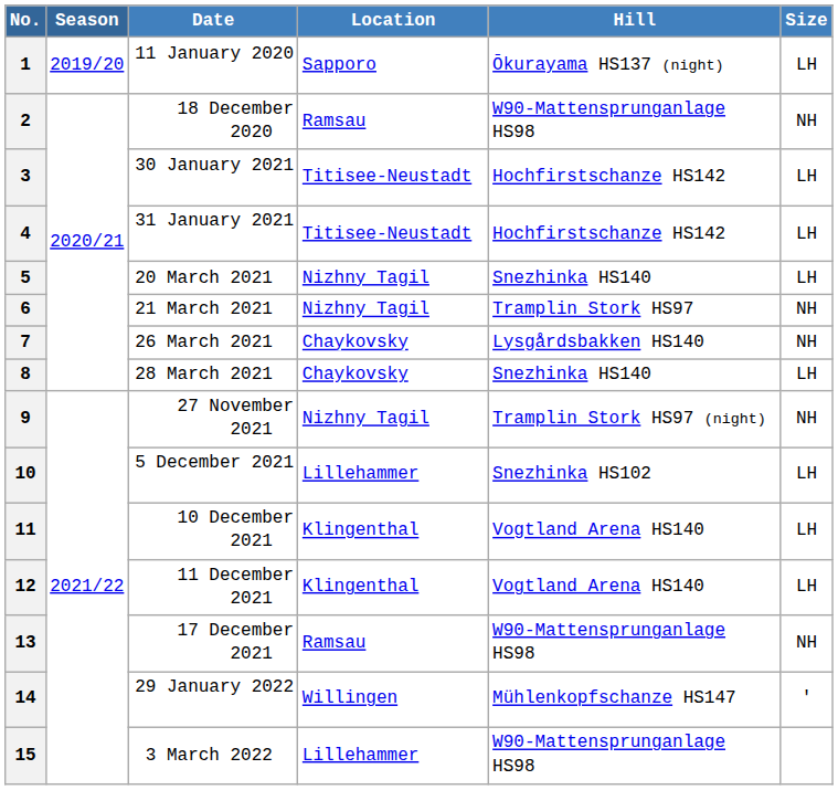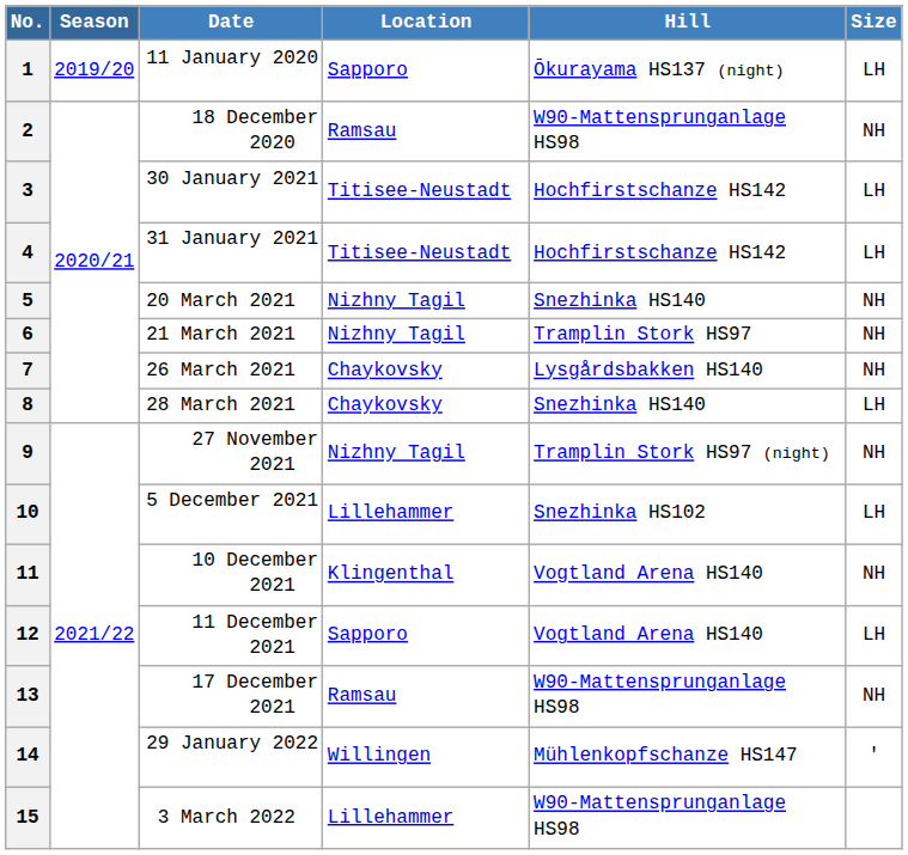5 | Size: LH -> NH
11 | Size: LH -> NH
12 | Location: Klingenthal -> Sapporo
